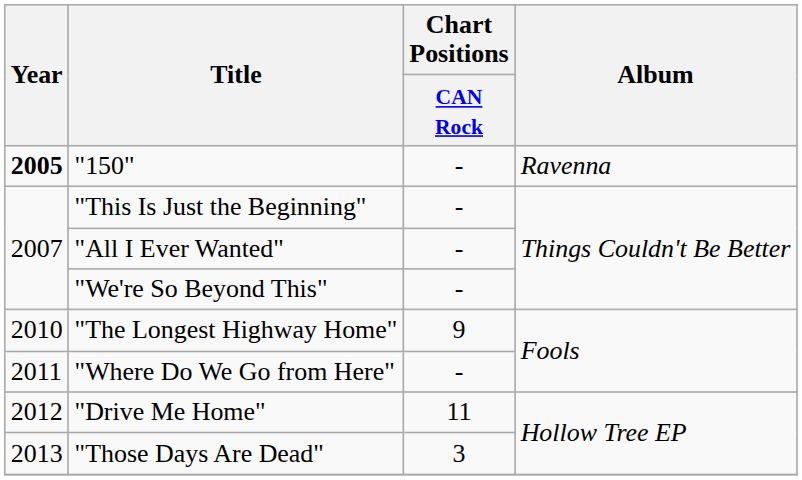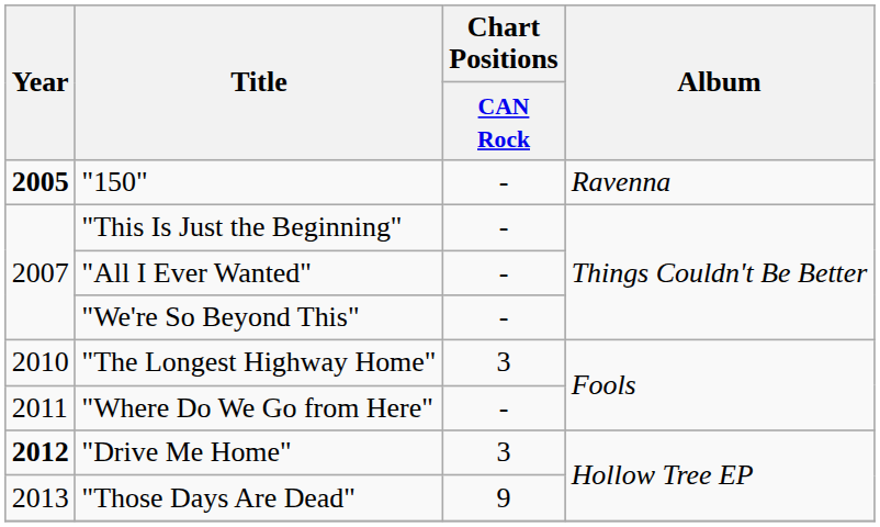"The Longest Highway Home" | Chart Positions / CAN Rock: 9 -> 3
"Drive Me Home" | Year: normal -> bold
"Drive Me Home" | Chart Positions / CAN Rock: 11 -> 3
"Those Days Are Dead" | Chart Positions / CAN Rock: 3 -> 9
